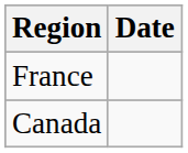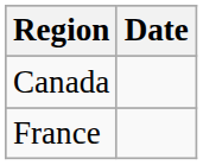rows swapped: France <-> Canada
